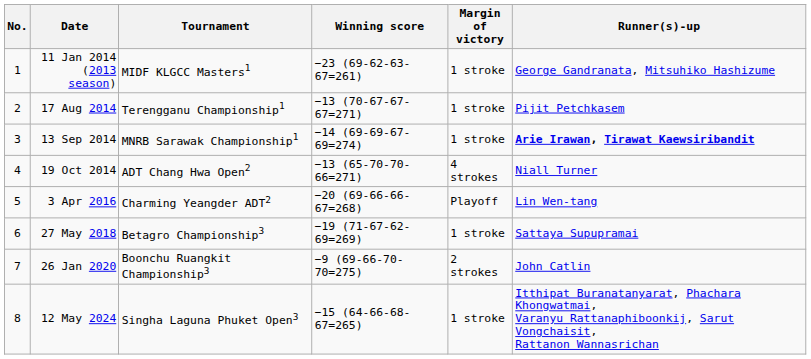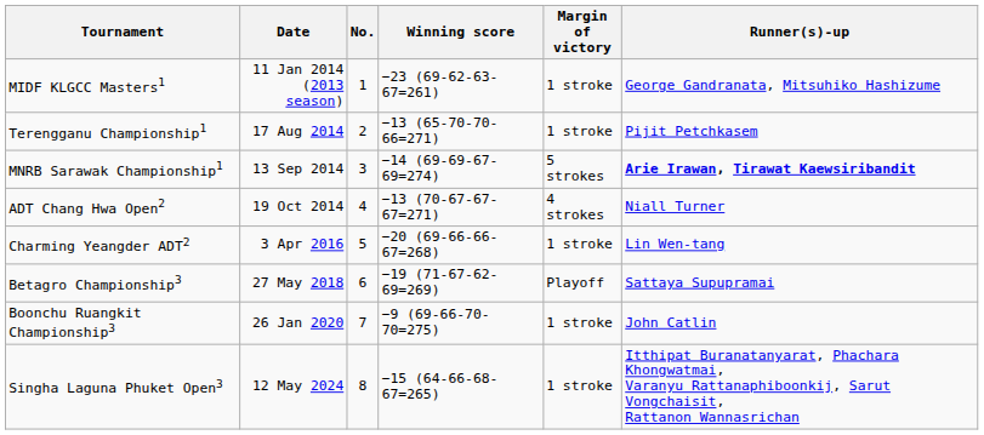columns swapped: No. <-> Tournament
17 Aug 2014 | Winning score: −13 (70-67-67-67=271) -> −13 (65-70-70-66=271)
13 Sep 2014 | Margin of victory: 1 stroke -> 5 strokes
19 Oct 2014 | Winning score: −13 (65-70-70-66=271) -> −13 (70-67-67-67=271)
3 Apr 2016 | Margin of victory: Playoff -> 1 stroke
27 May 2018 | Margin of victory: 1 stroke -> Playoff
26 Jan 2020 | Margin of victory: 2 strokes -> 1 stroke
